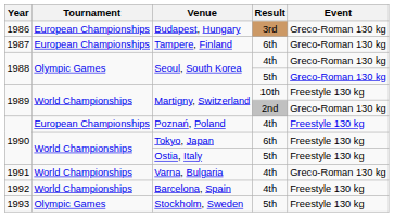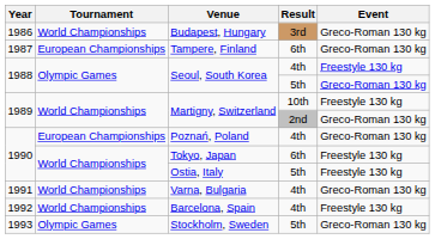Budapest, Hungary | Tournament: European Championships -> World Championships
Seoul, South Korea / 4th | Event: Greco-Roman 130 kg -> Freestyle 130 kg
Poznań, Poland | Event: Freestyle 130 kg -> Greco-Roman 130 kg
Stockholm, Sweden | Event: Freestyle 130 kg -> Greco-Roman 130 kg
